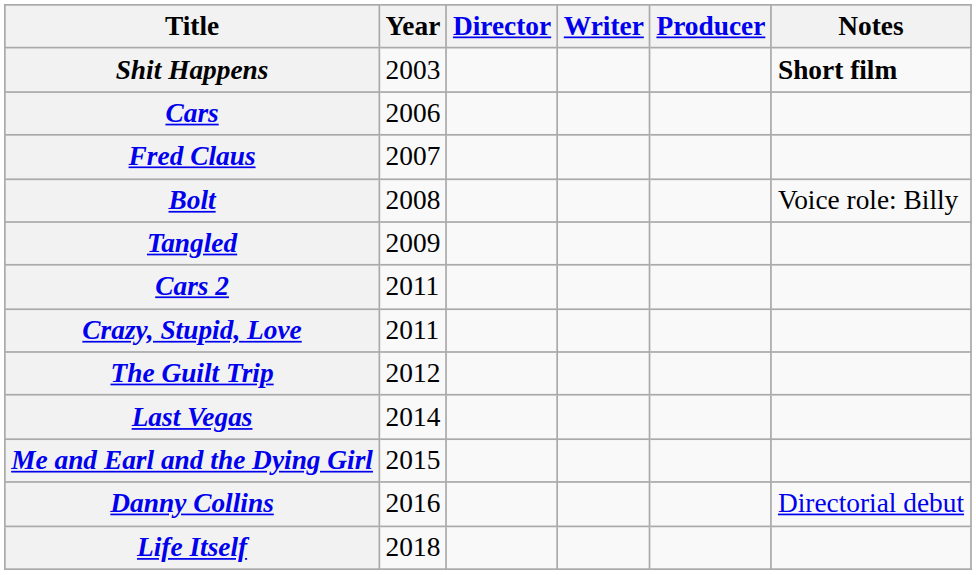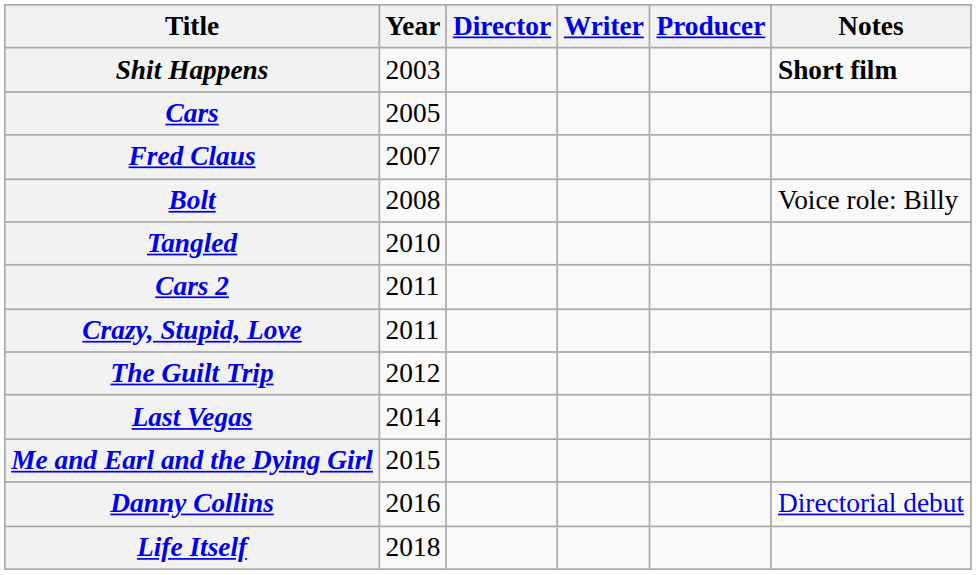Cars | Year: 2006 -> 2005
Tangled | Year: 2009 -> 2010
